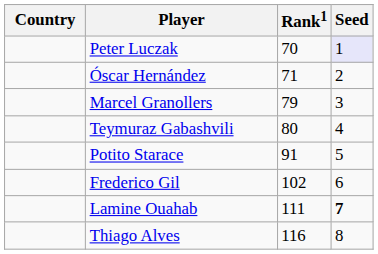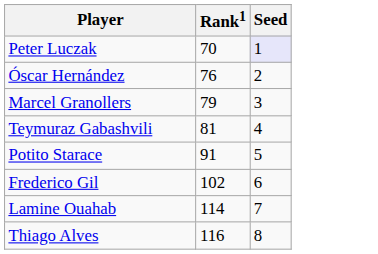- column: Country
Óscar Hernández | Rank1: 71 -> 76
Teymuraz Gabashvili | Rank1: 80 -> 81
Lamine Ouahab | Rank1: 111 -> 114
Lamine Ouahab | Seed: bold -> normal
